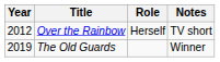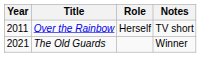Over the Rainbow | Year: 2012 -> 2011
The Old Guards | Year: 2019 -> 2021
